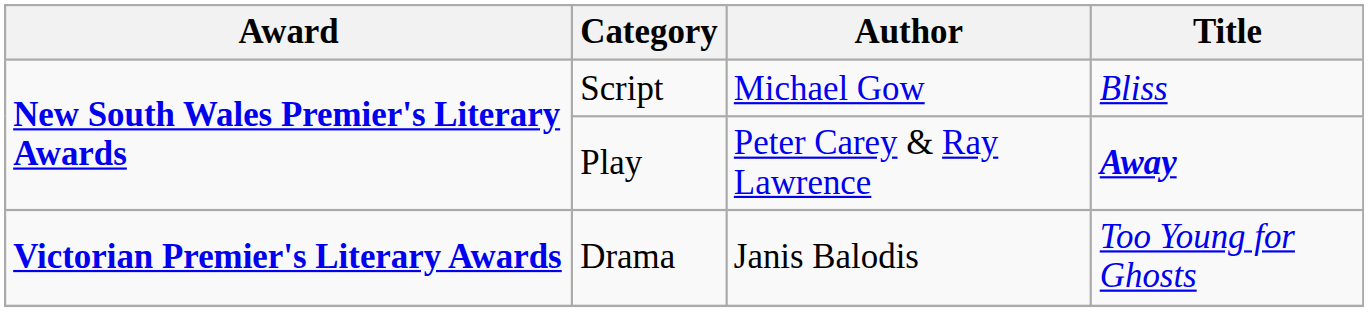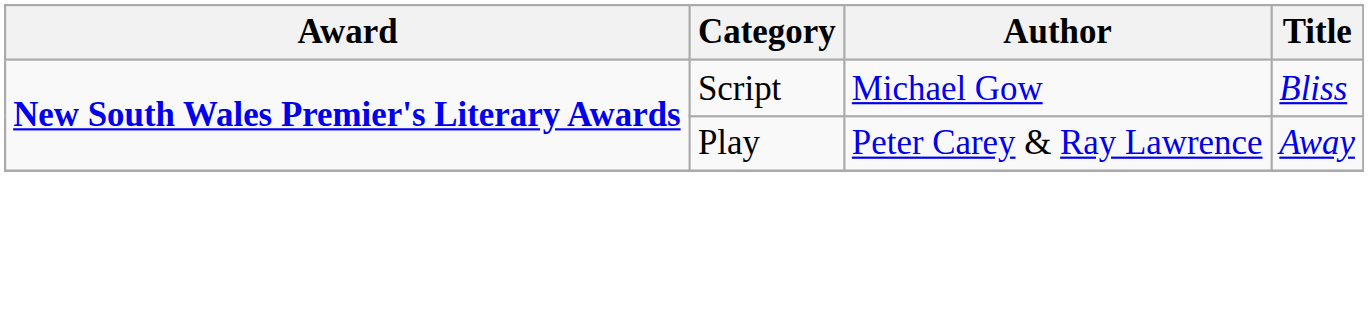Play | Title: bold -> normal
- row: Victorian Premier's Literary Awards | Drama | Janis Balodis | Too Young for Ghosts
